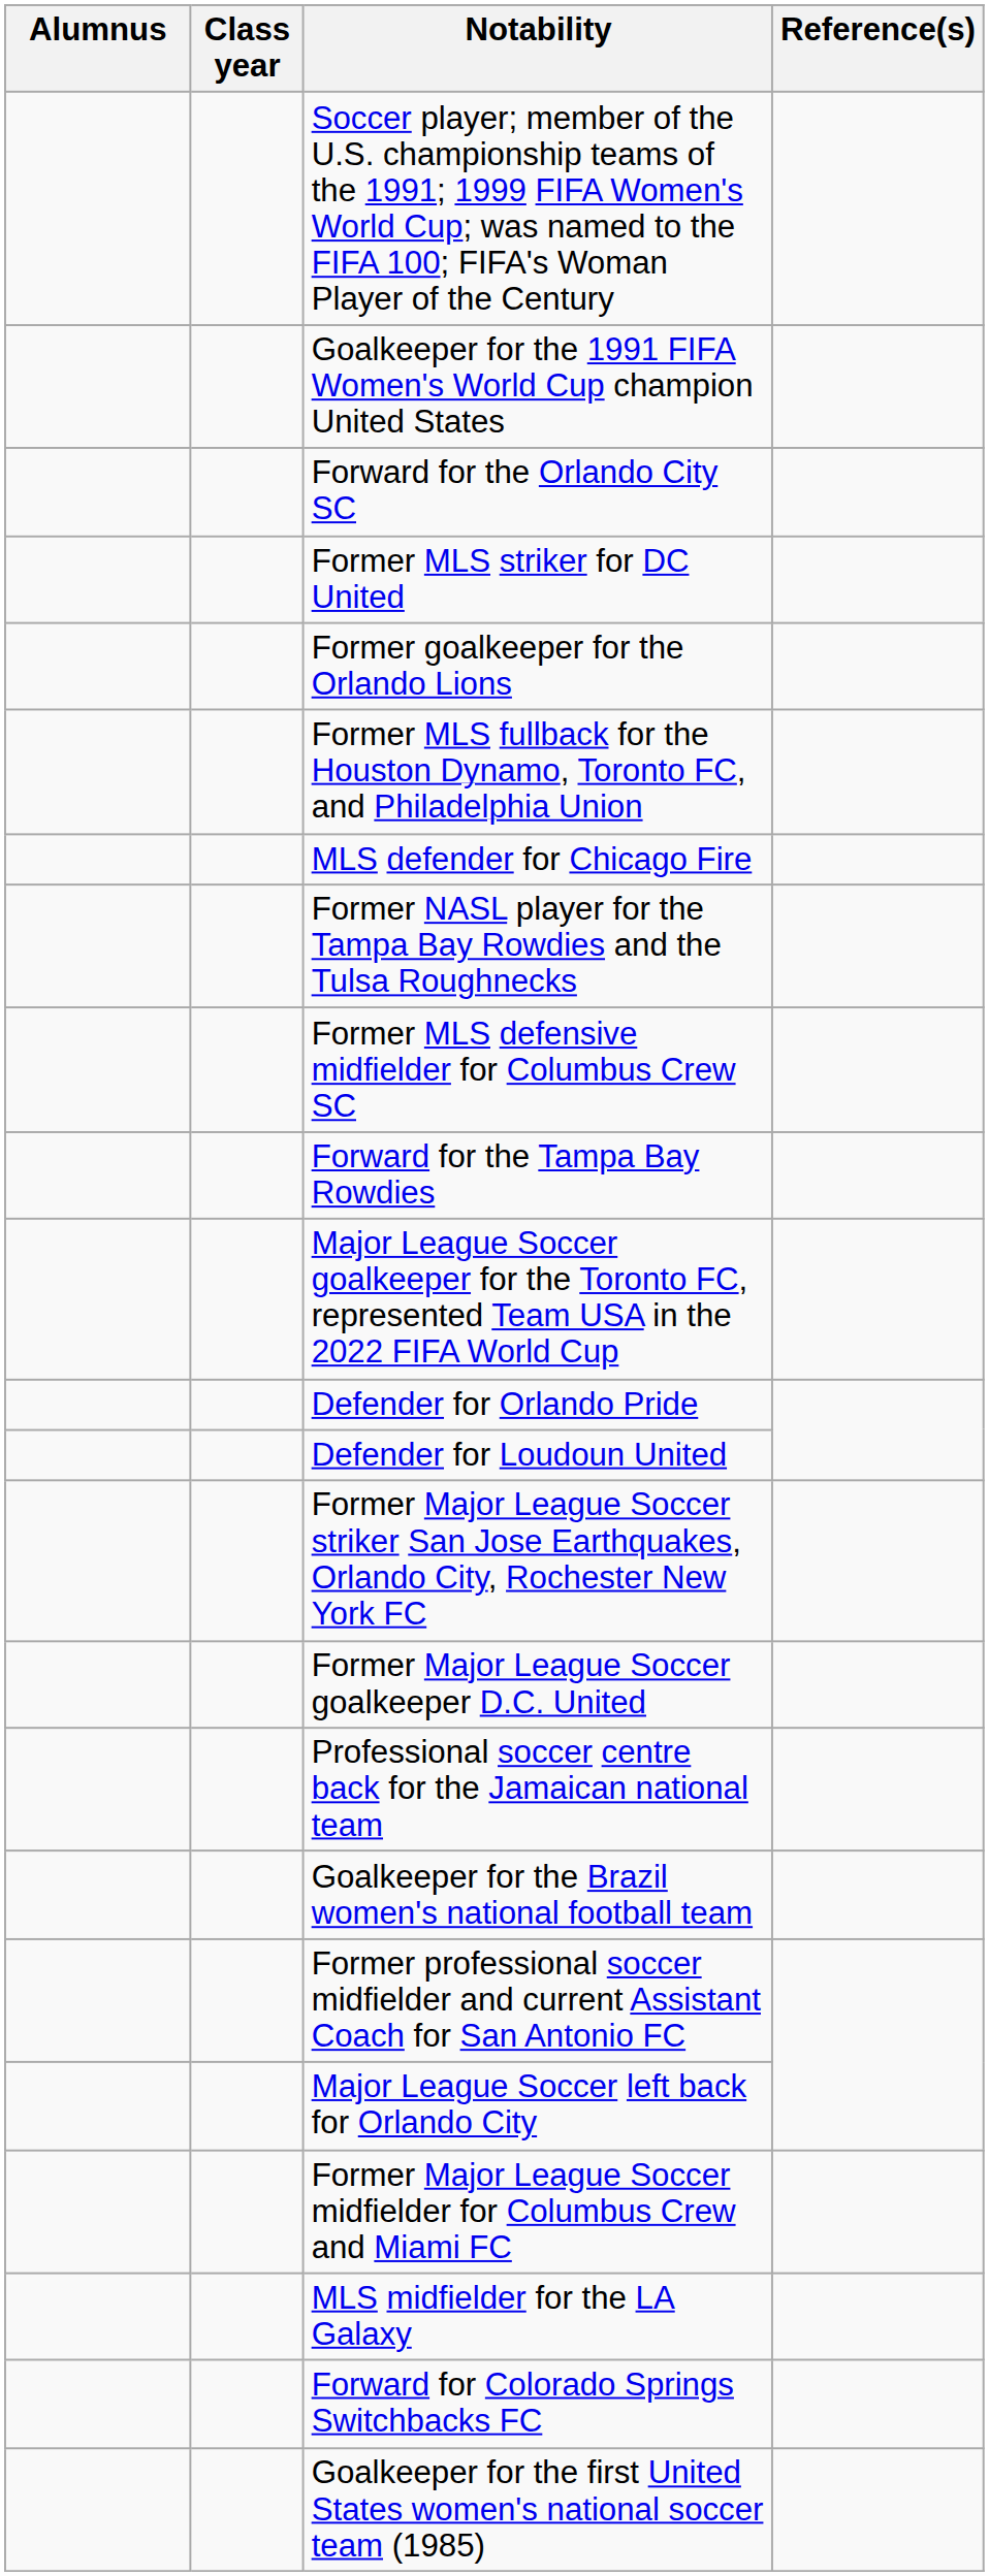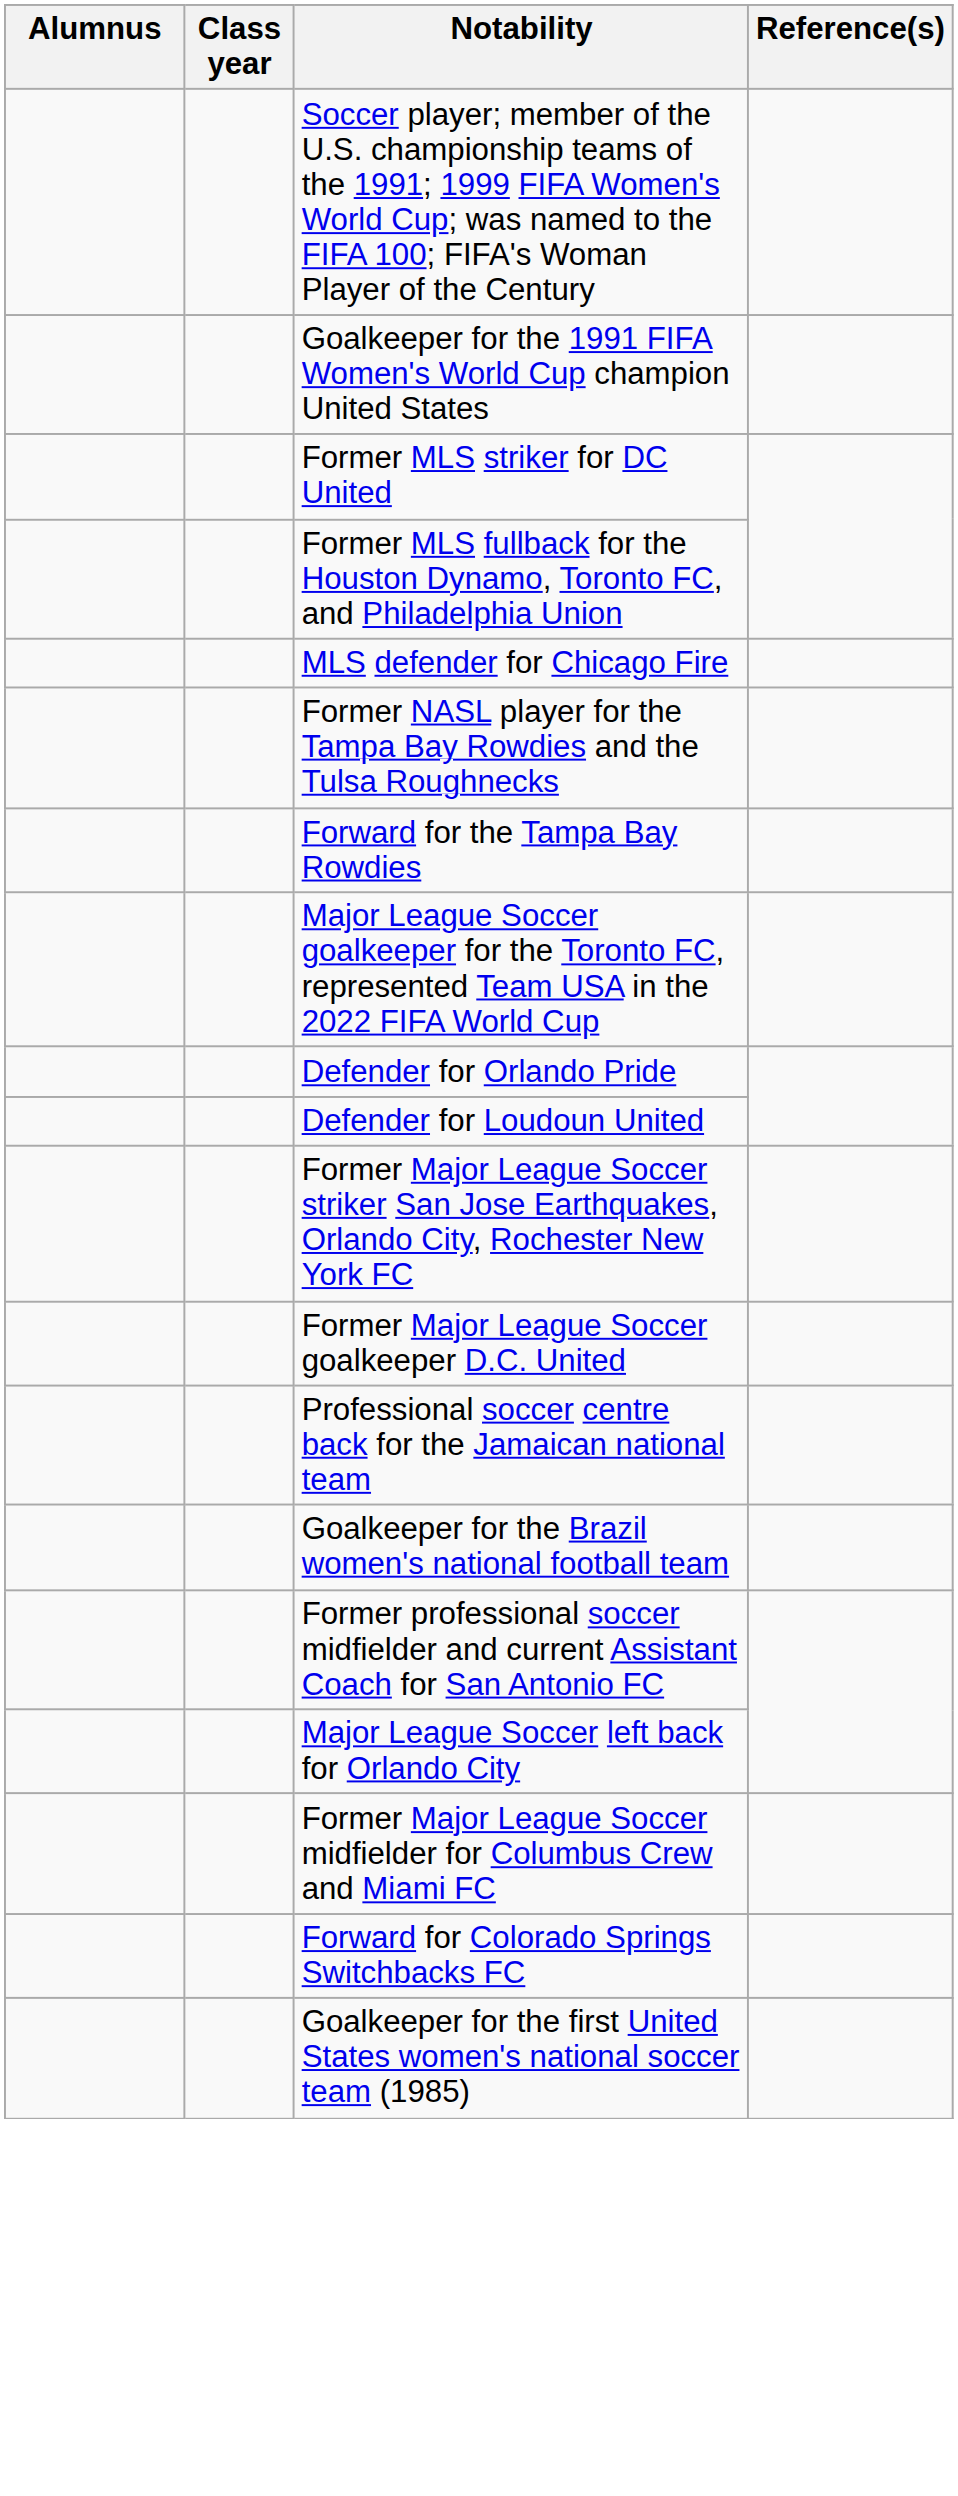- row: Forward for the Orlando City SC
- row: Former goalkeeper for the Orlando Lions
- row: Former MLS defensive midfielder for Columbus Crew SC
- row: MLS midfielder for the LA Galaxy
